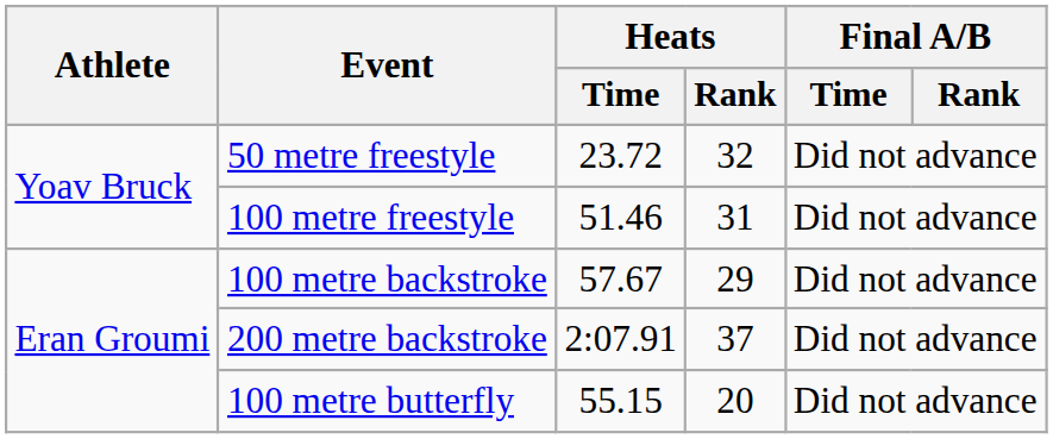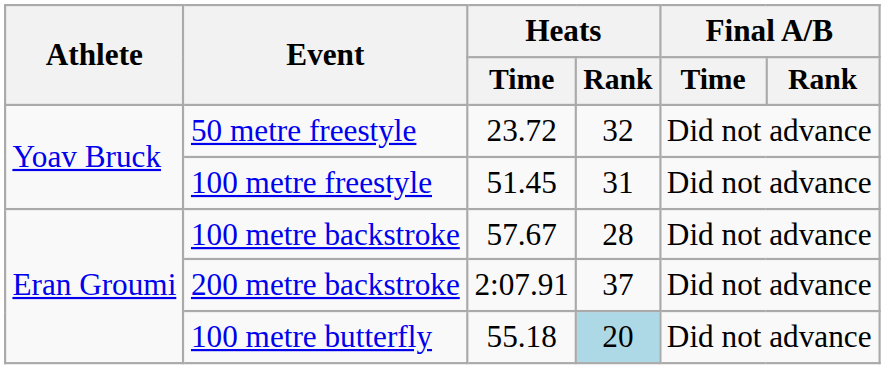100 metre freestyle | Heats / Time: 51.46 -> 51.45
100 metre backstroke | Heats / Rank: 29 -> 28
100 metre butterfly | Heats / Time: 55.15 -> 55.18
100 metre butterfly | Heats / Rank: no background -> lightblue background
